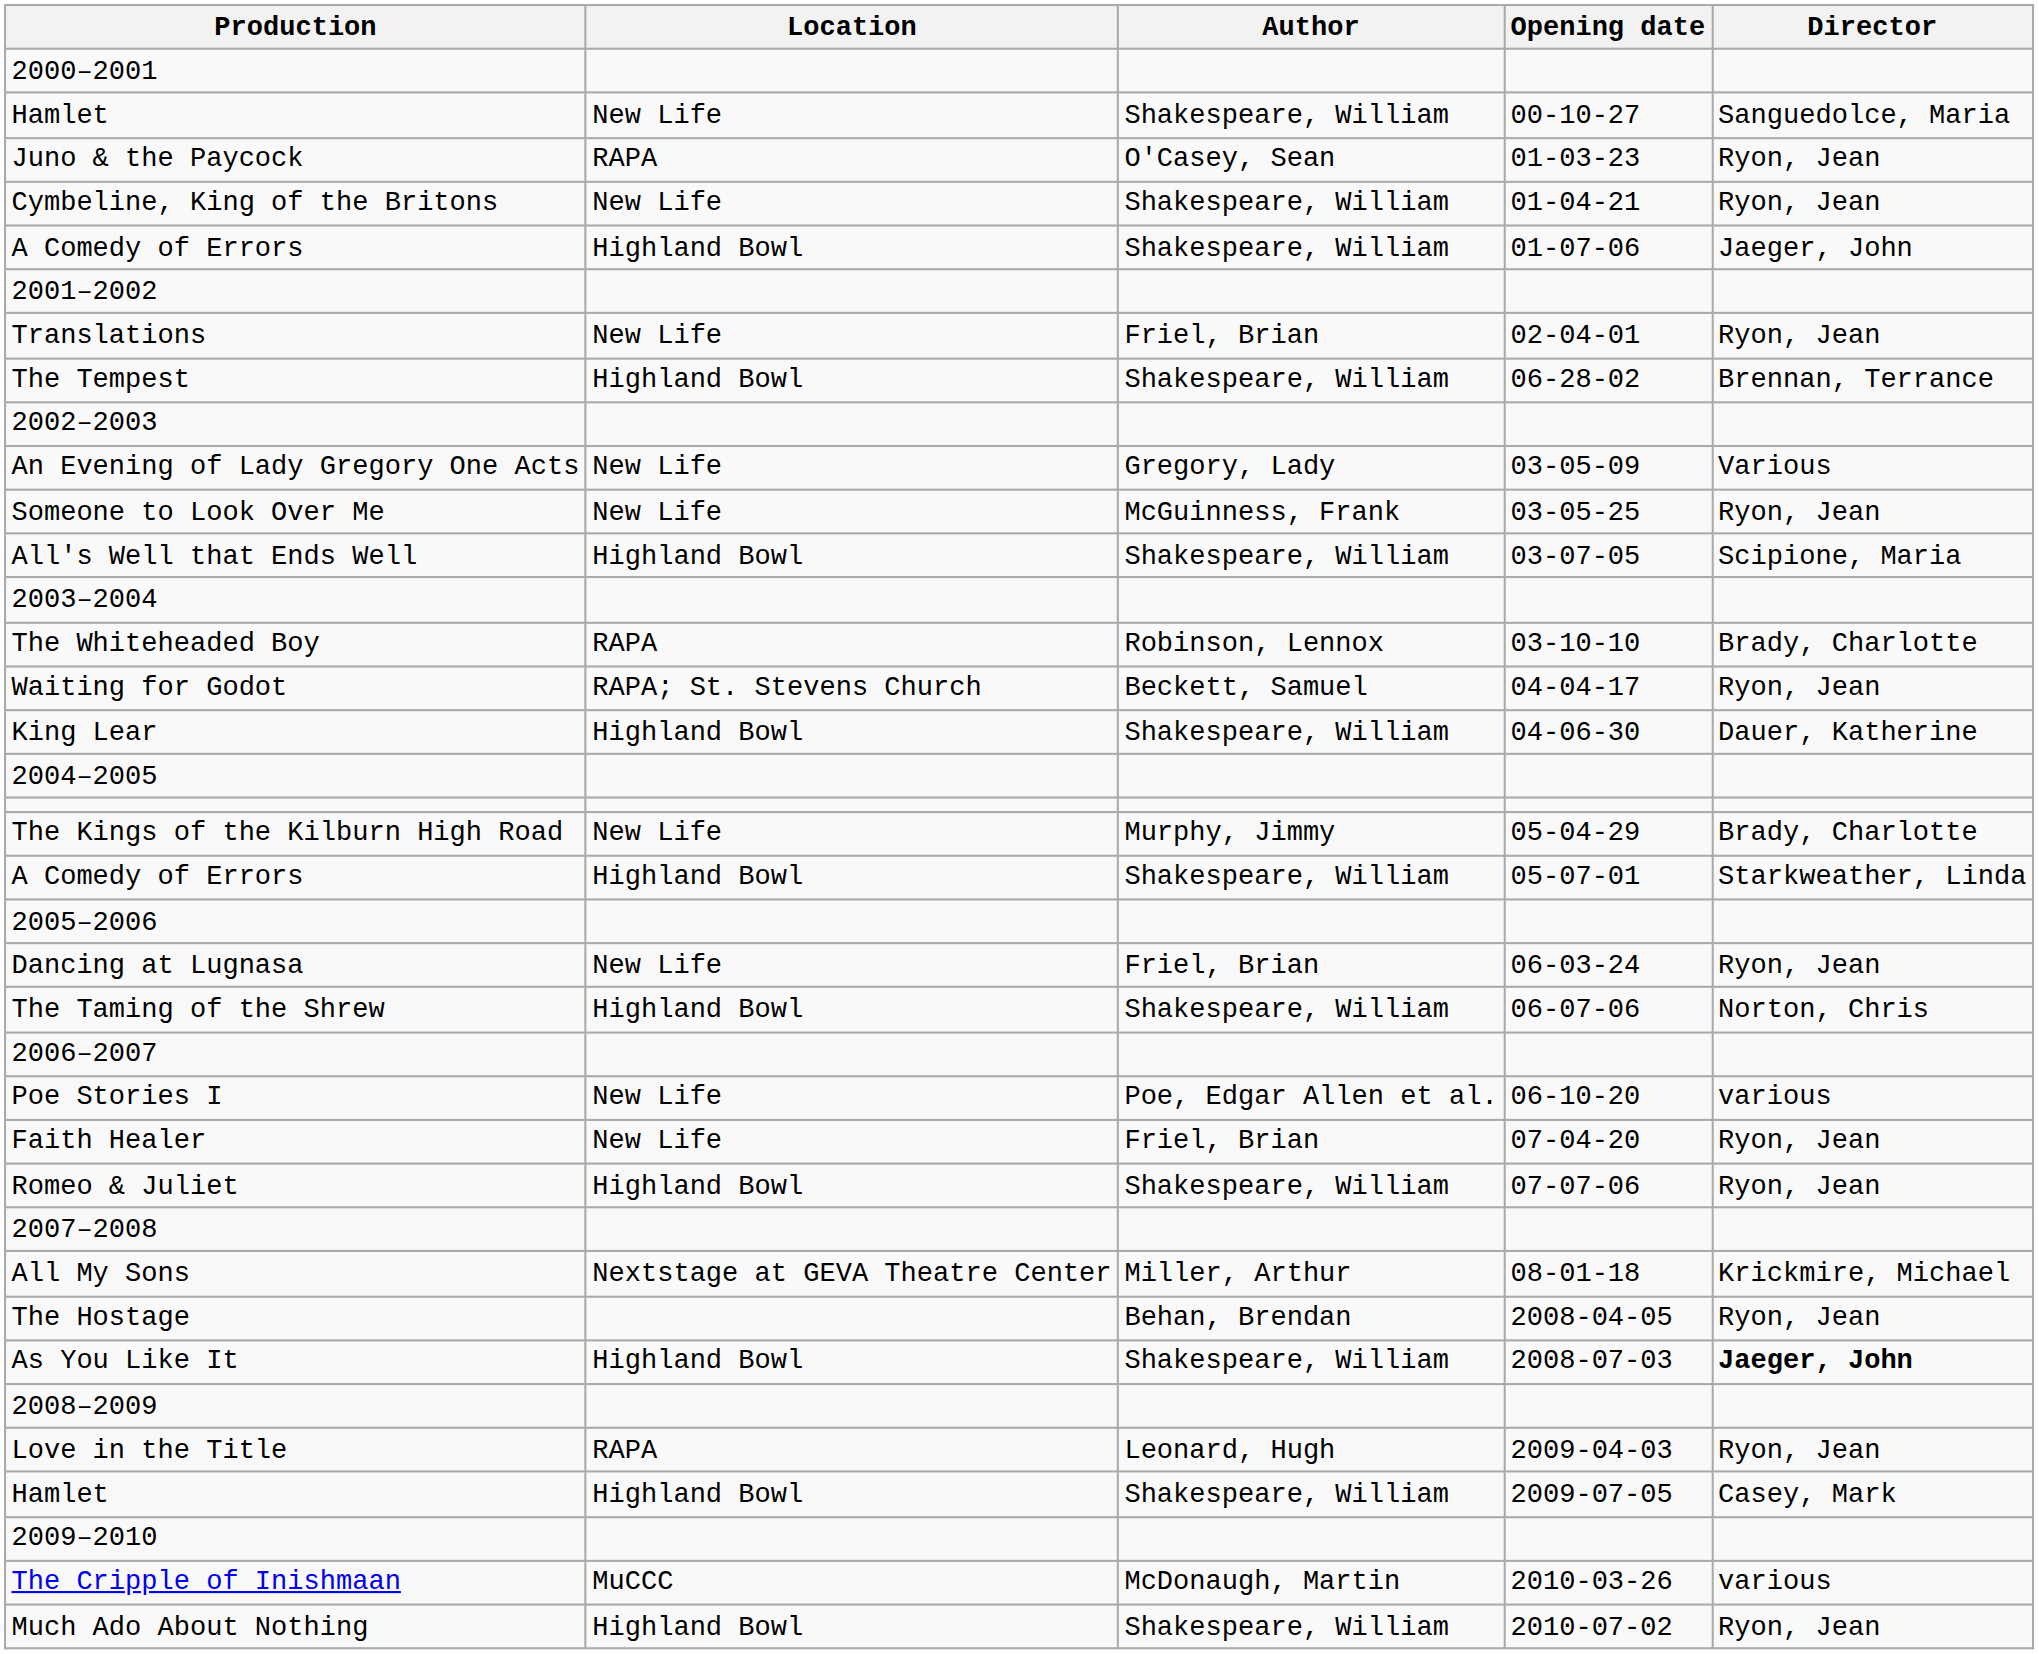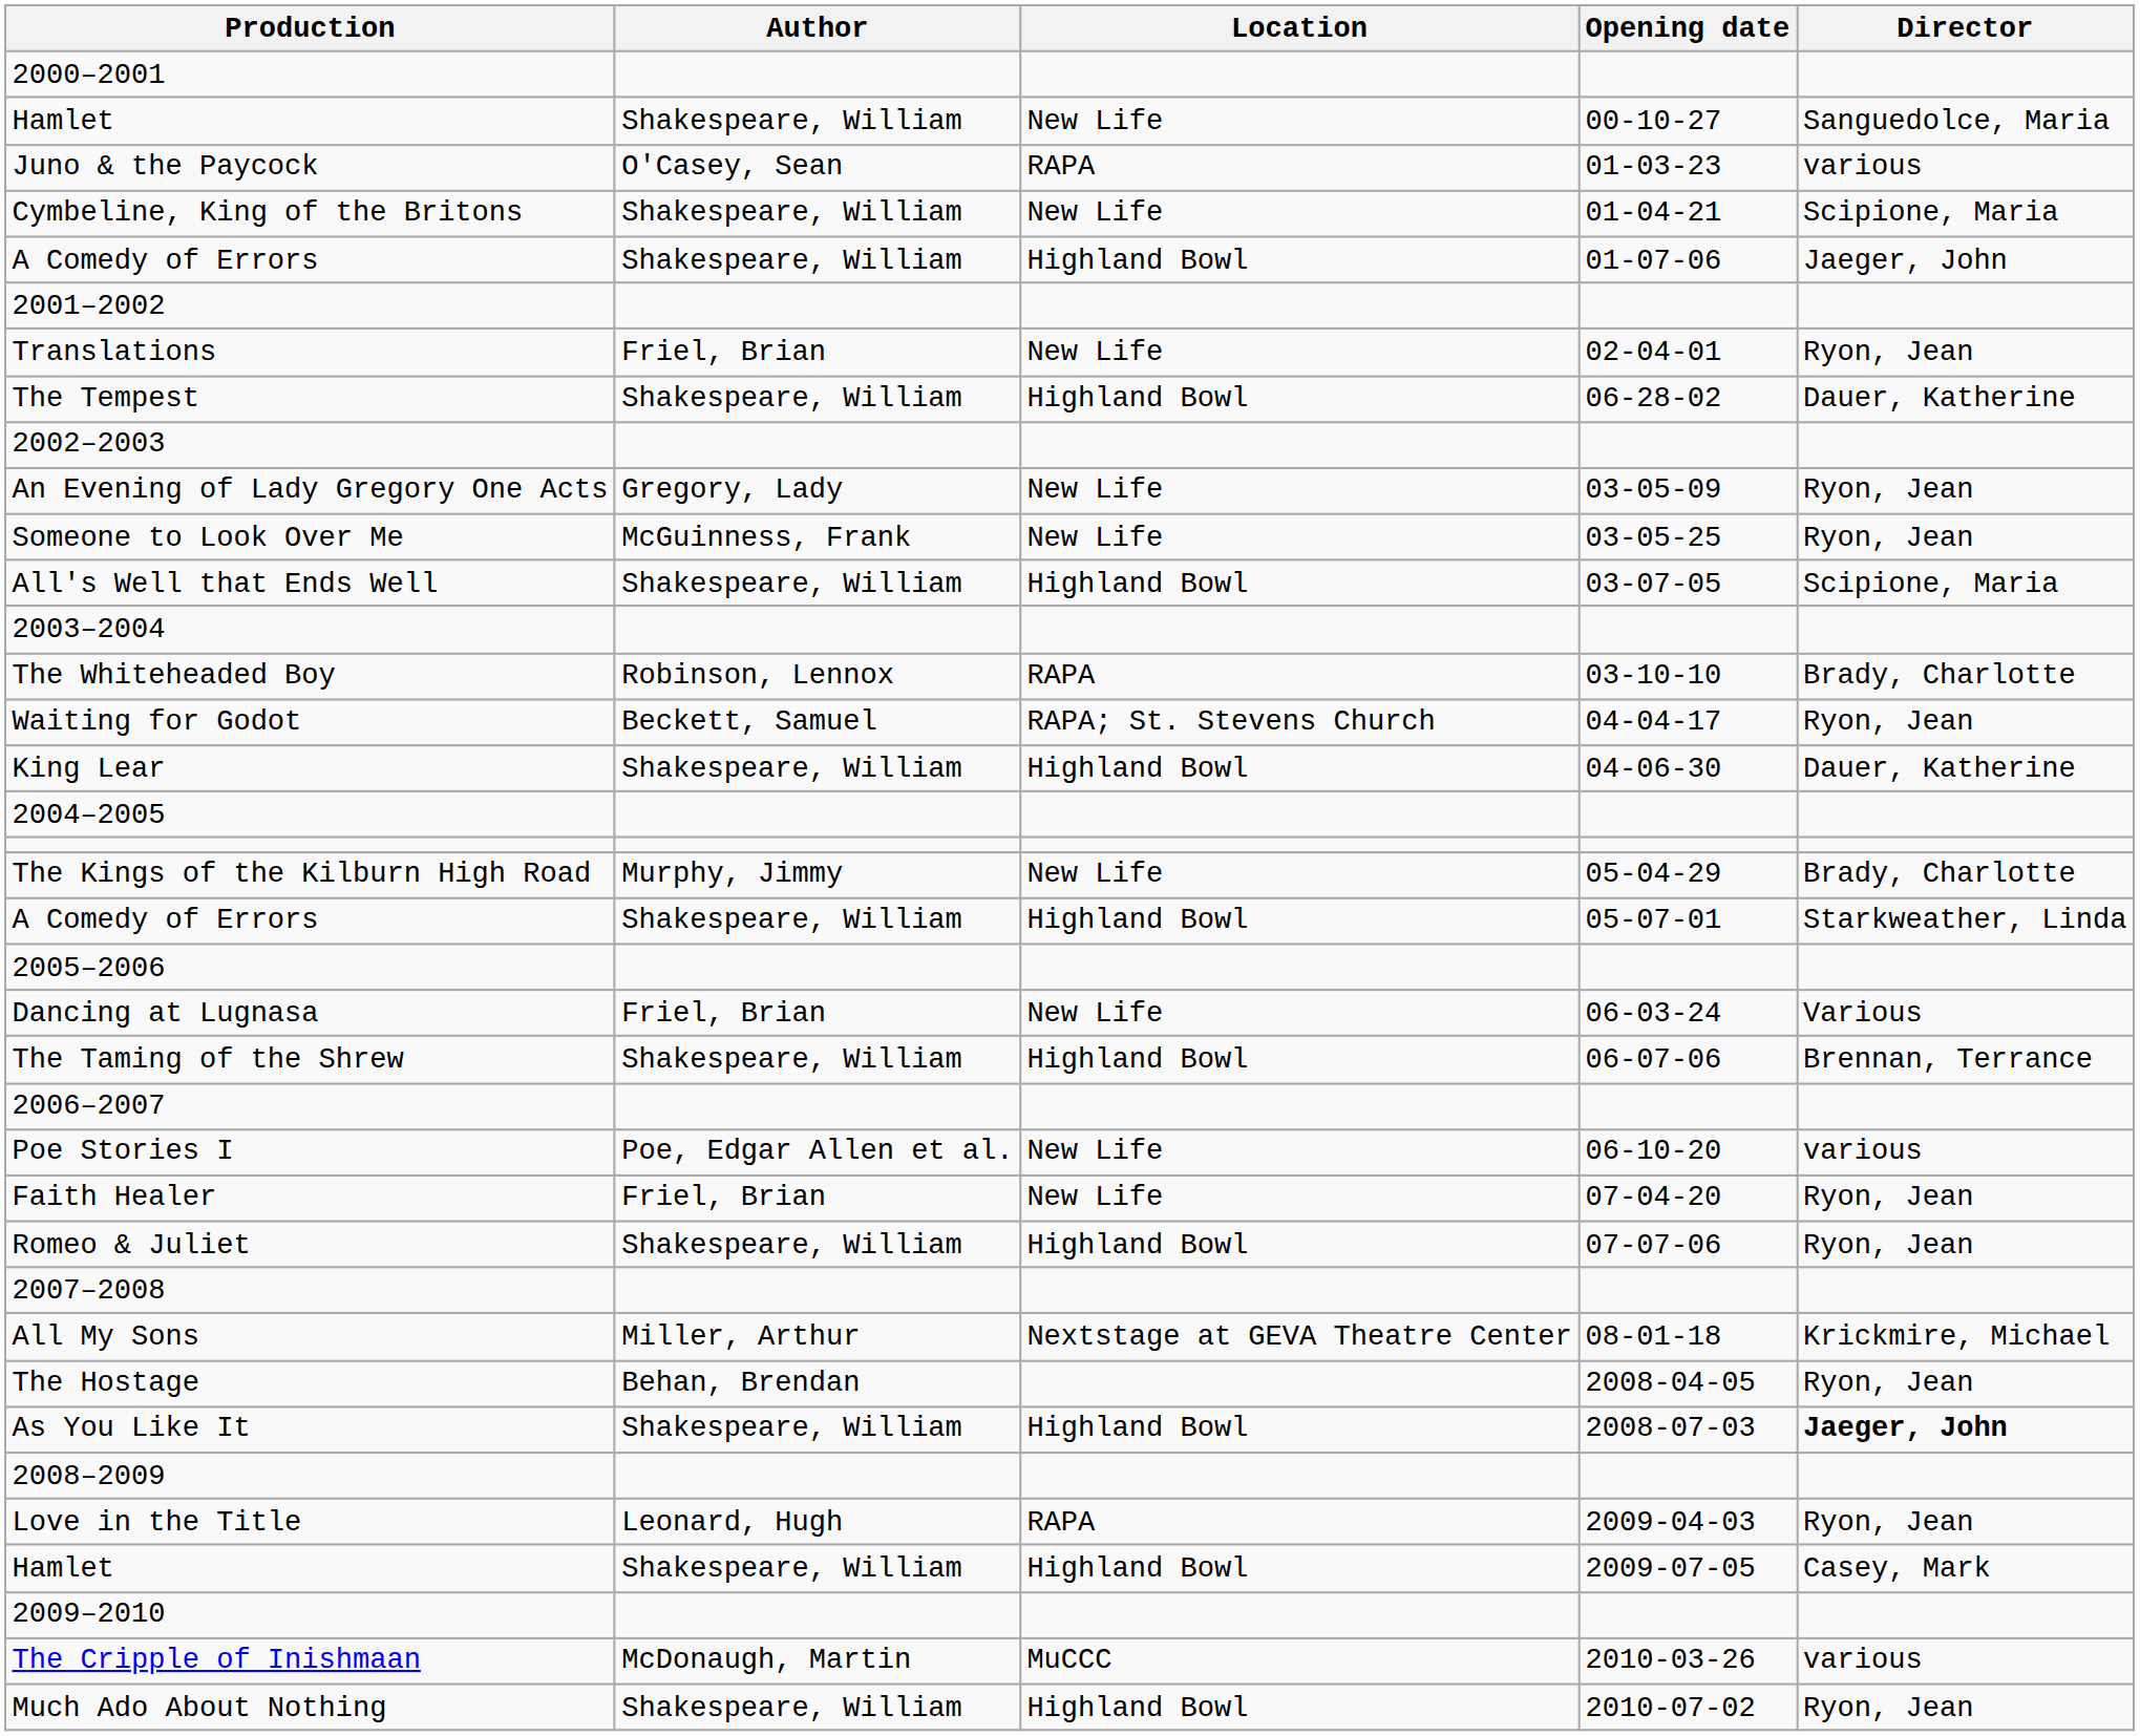columns swapped: Author <-> Location
Juno & the Paycock | Director: Ryon, Jean -> various
Cymbeline, King of the Britons | Director: Ryon, Jean -> Scipione, Maria
The Tempest | Director: Brennan, Terrance -> Dauer, Katherine
An Evening of Lady Gregory One Acts | Director: Various -> Ryon, Jean
Dancing at Lugnasa | Director: Ryon, Jean -> Various
The Taming of the Shrew | Director: Norton, Chris -> Brennan, Terrance
